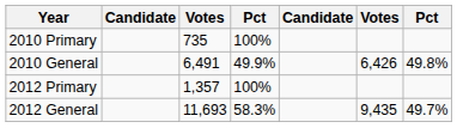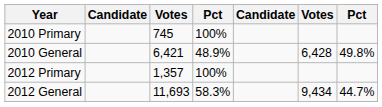2010 Primary | column 3: 735 -> 745
2010 General | column 3: 6,491 -> 6,421
2010 General | column 4: 49.9% -> 48.9%
2010 General | column 6: 6,426 -> 6,428
2012 General | column 6: 9,435 -> 9,434
2012 General | column 7: 49.7% -> 44.7%
